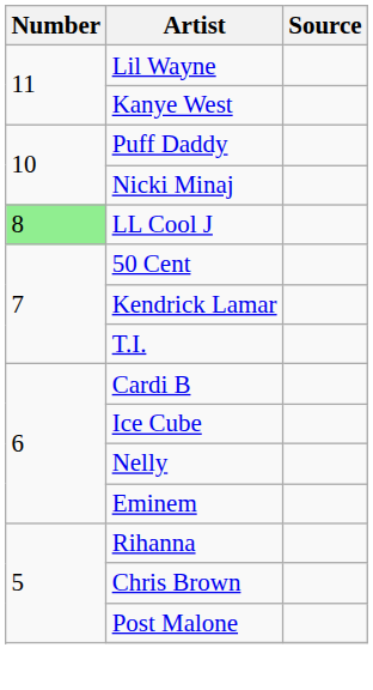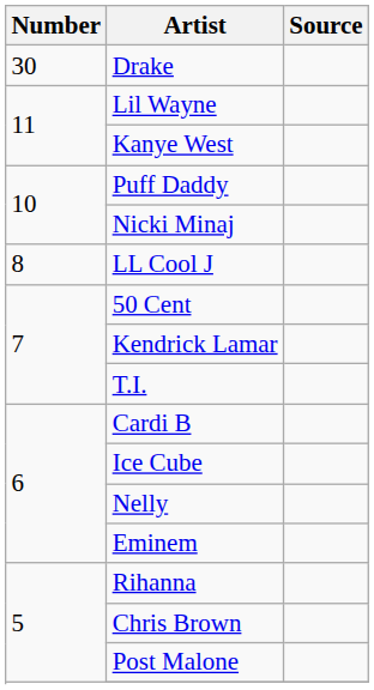+ row: 30 | Drake
LL Cool J | Number: lightgreen background -> no background
